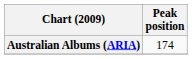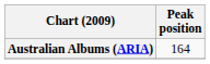Australian Albums (ARIA) | Peak position: 174 -> 164
